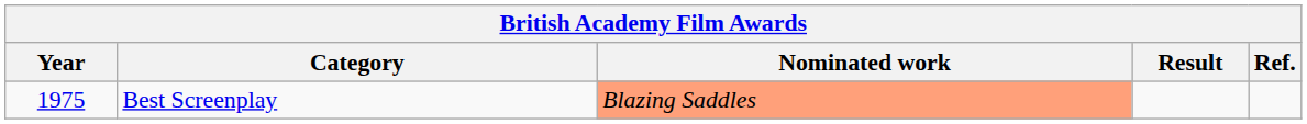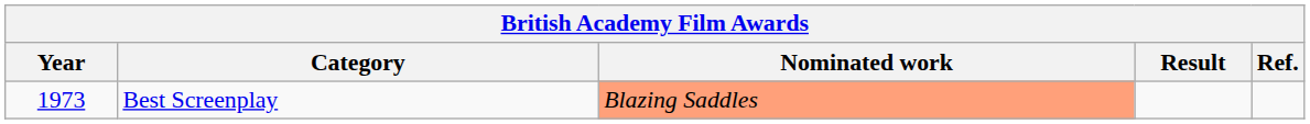Best Screenplay | Year: 1975 -> 1973
